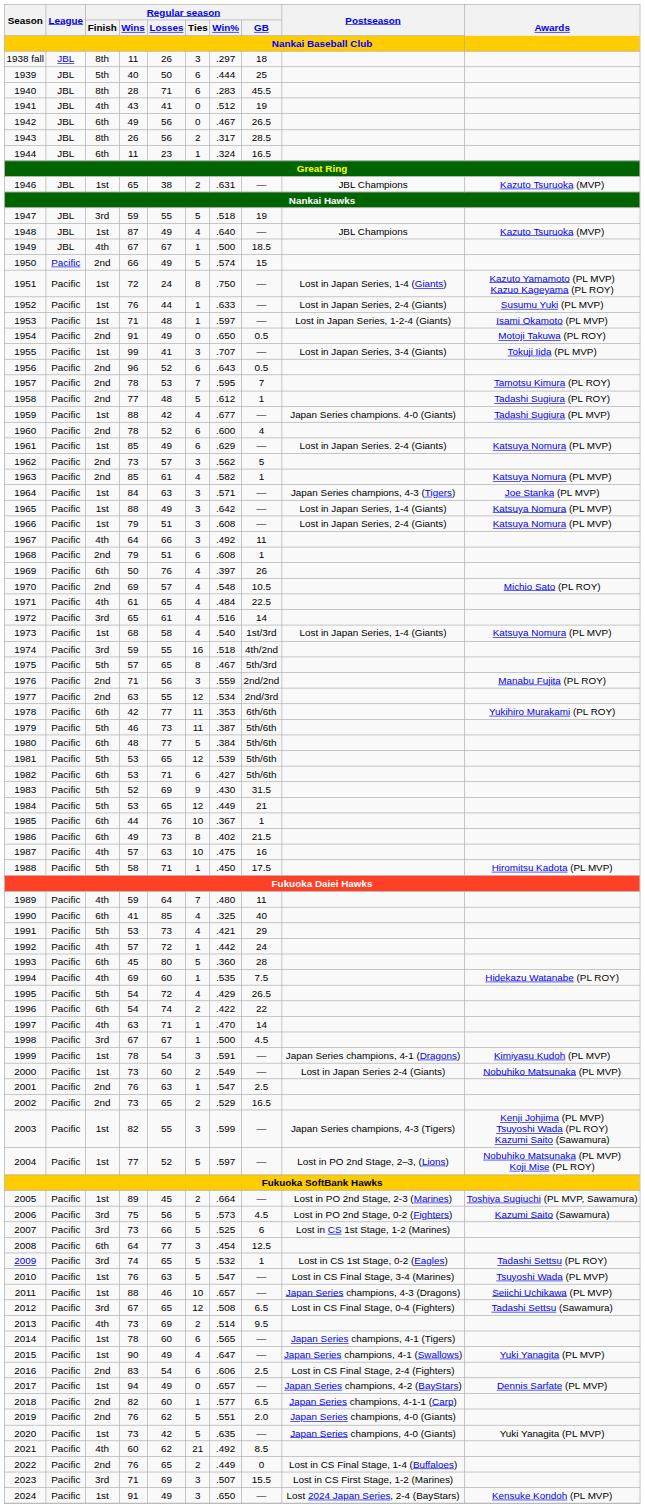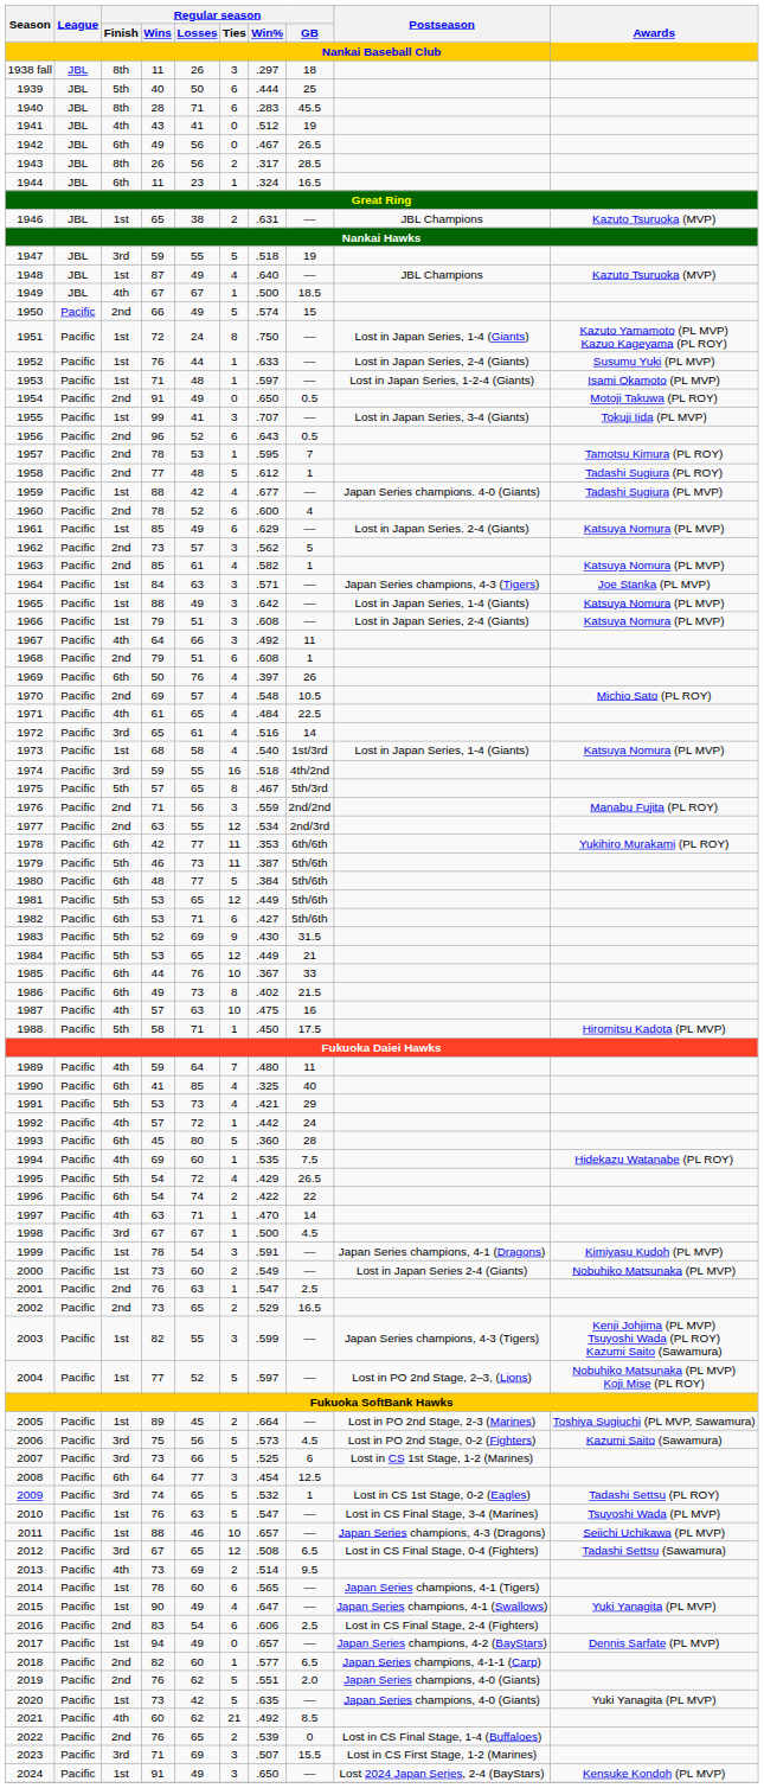1957 | Regular season / Ties: 7 -> 1
1981 | Regular season / Win%: .539 -> .449
1985 | Regular season / GB: 1 -> 33
2022 | Regular season / Win%: .449 -> .539
